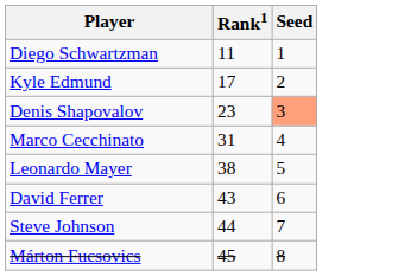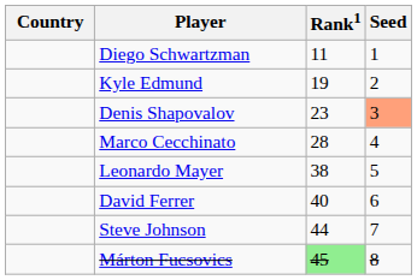+ column: Country
Kyle Edmund | Rank1: 17 -> 19
Marco Cecchinato | Rank1: 31 -> 28
David Ferrer | Rank1: 43 -> 40
Márton Fucsovics | Rank1: no background -> lightgreen background
